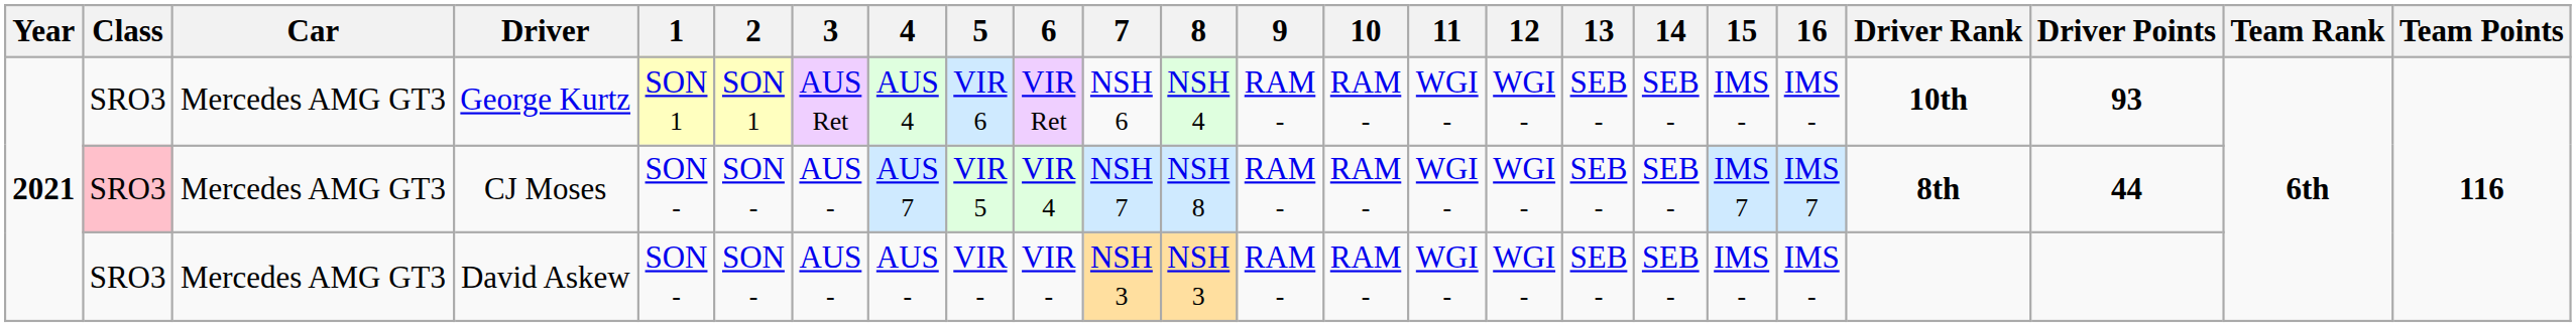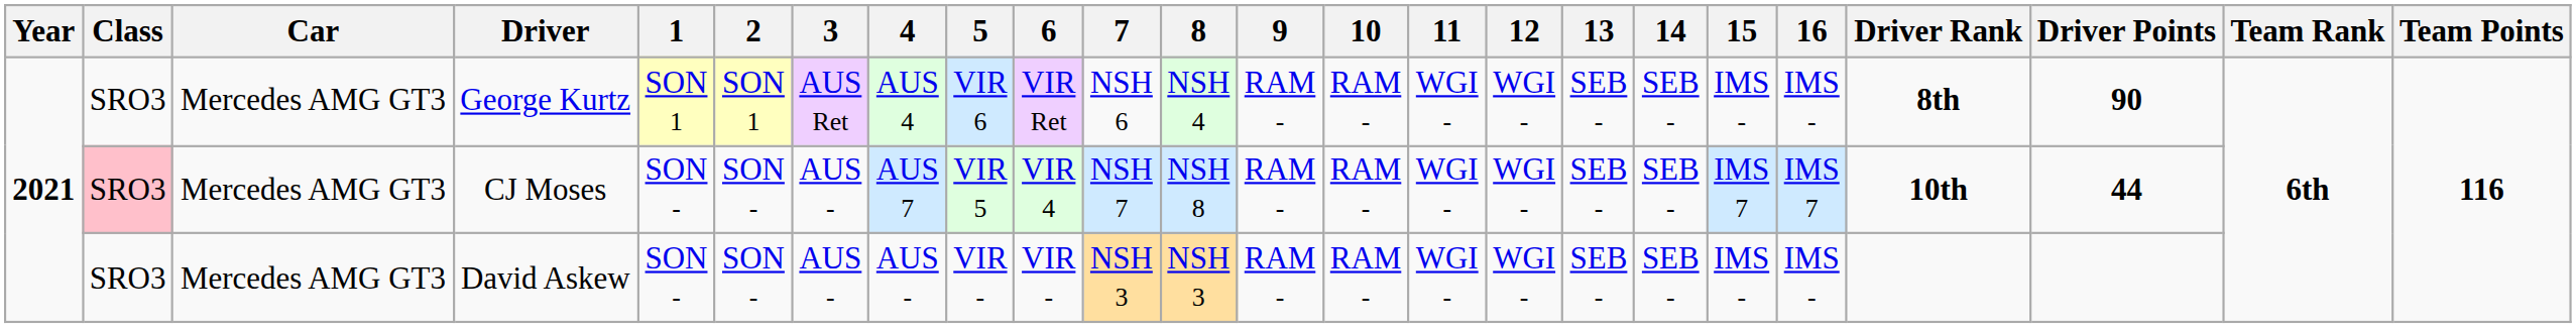George Kurtz | Driver Rank: 10th -> 8th
George Kurtz | Driver Points: 93 -> 90
CJ Moses | Driver Rank: 8th -> 10th
